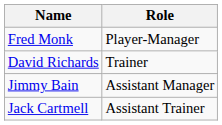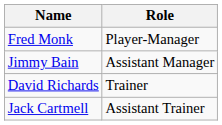rows swapped: Jimmy Bain <-> David Richards
